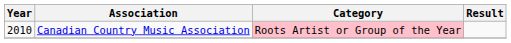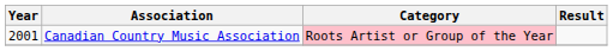Canadian Country Music Association | Year: 2010 -> 2001
